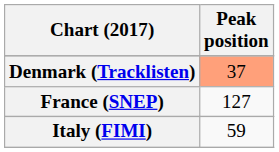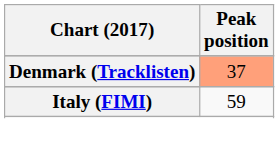- row: France (SNEP) | 127
